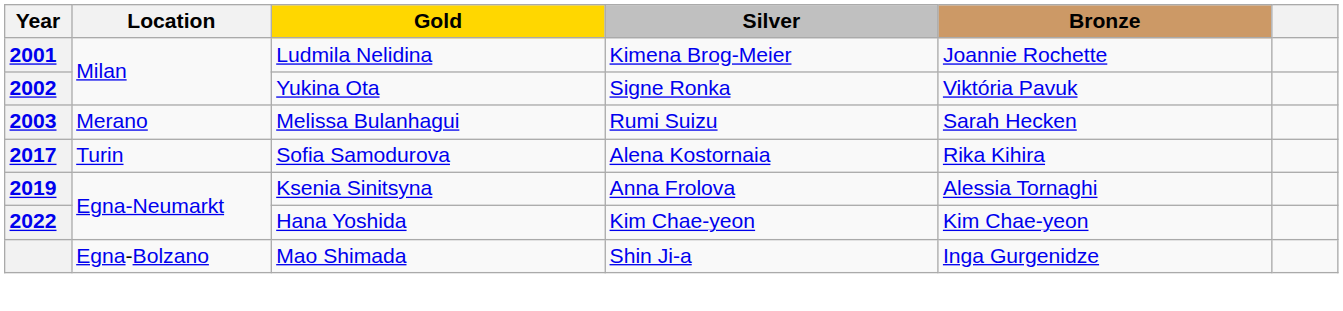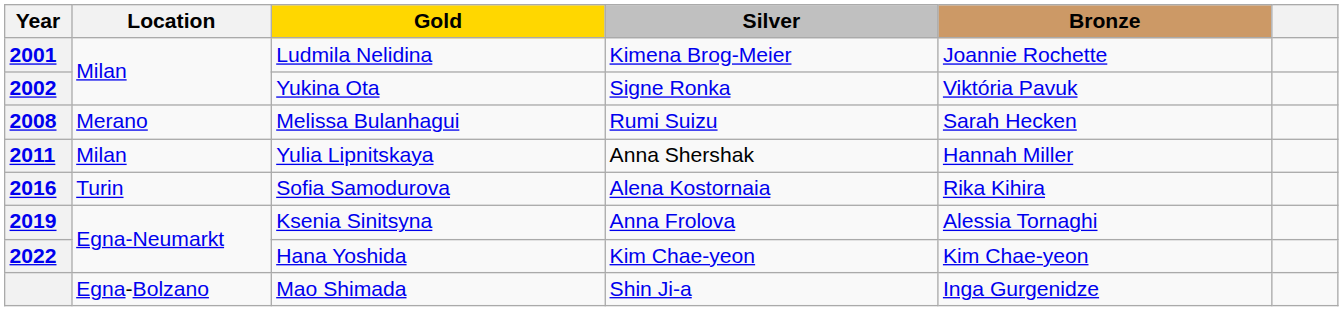Melissa Bulanhagui | Year: 2003 -> 2008
+ row: 2011 | Milan | Yulia Lipnitskaya | Anna Shershak | Hannah Miller
Sofia Samodurova | Year: 2017 -> 2016
